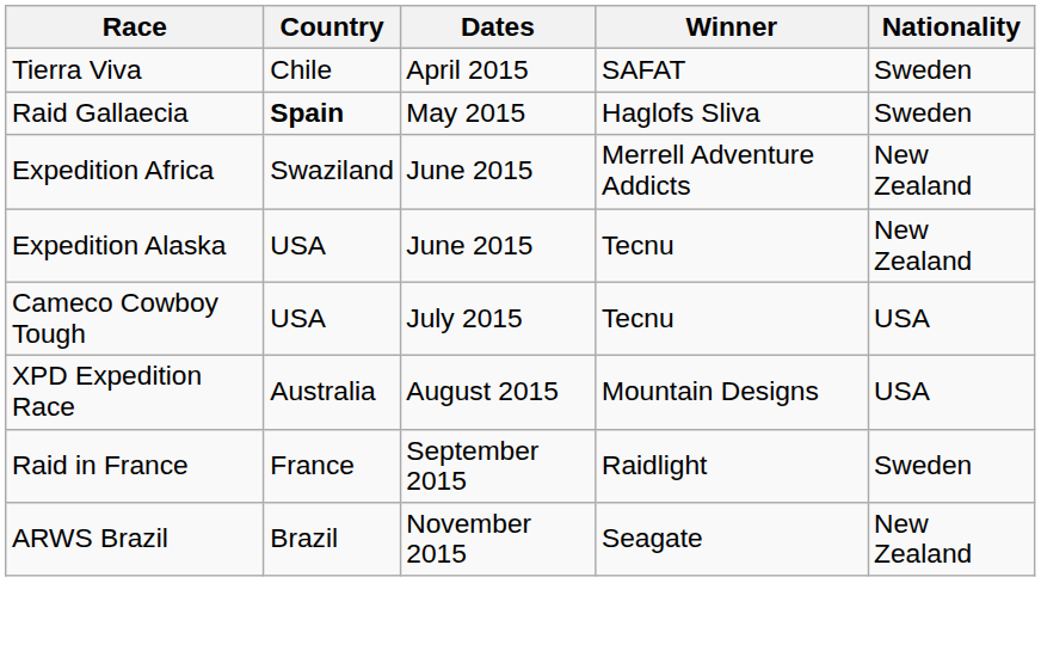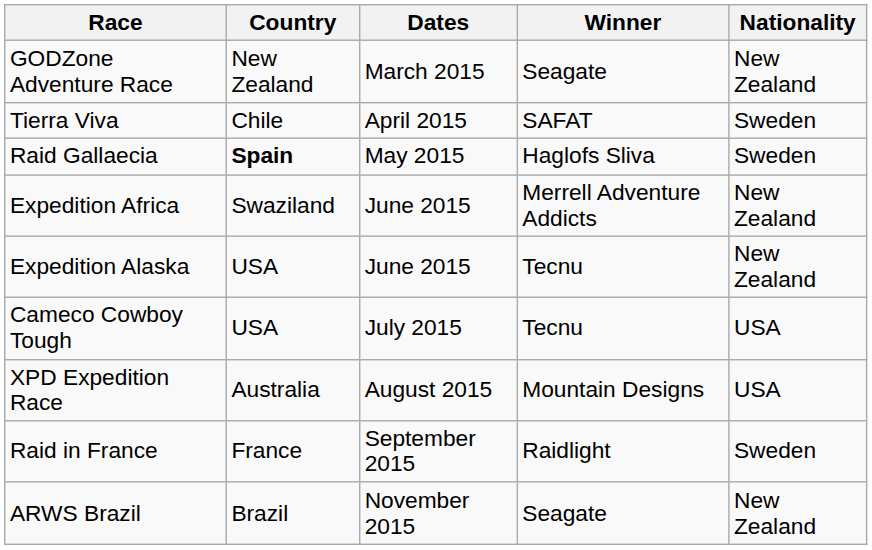+ row: GODZone Adventure Race | New Zealand | March 2015 | Seagate | New Zealand
